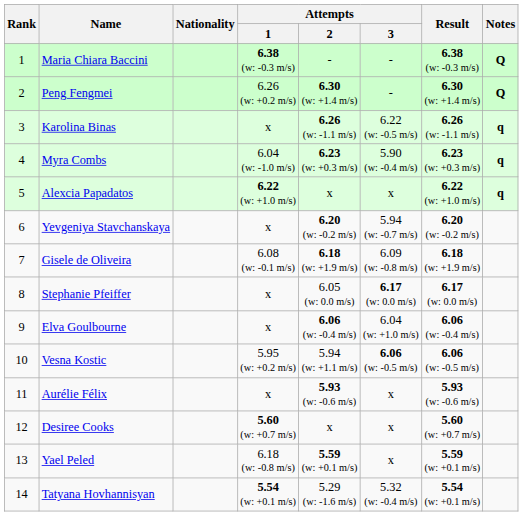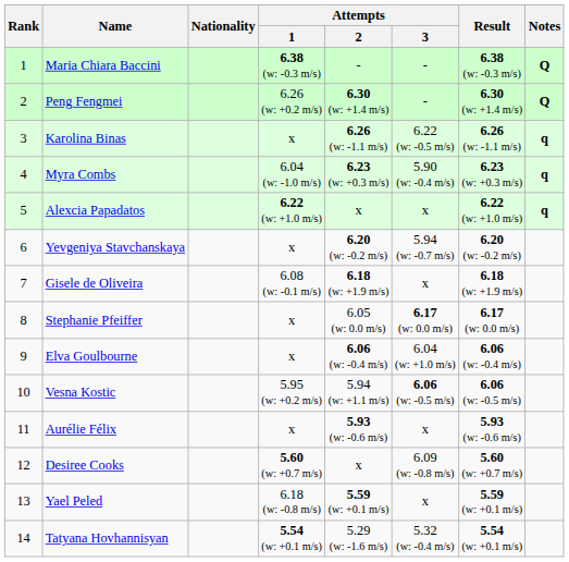Gisele de Oliveira | Attempts / 3: 6.09 (w: -0.8 m/s) -> x
Desiree Cooks | Attempts / 3: x -> 6.09 (w: -0.8 m/s)
